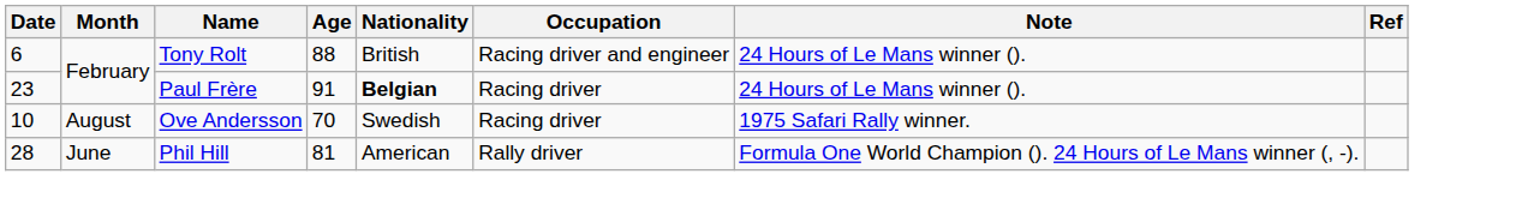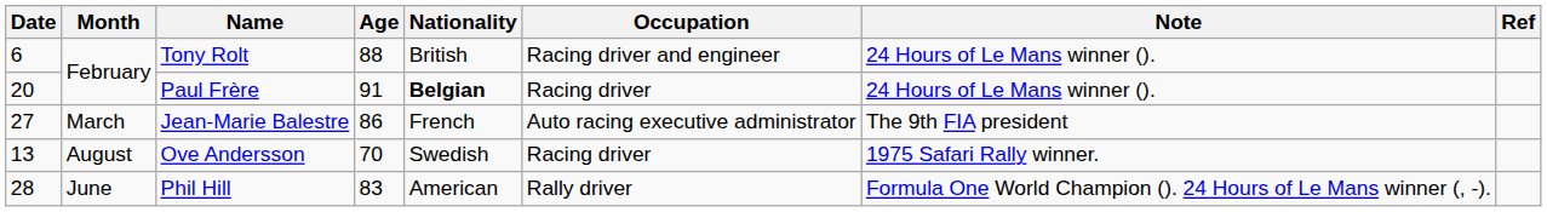Paul Frère | Date: 23 -> 20
+ row: 27 | March | Jean-Marie Balestre | 86 | French | Auto racing executive administrator | The 9th FIA president
Ove Andersson | Date: 10 -> 13
Phil Hill | Age: 81 -> 83
